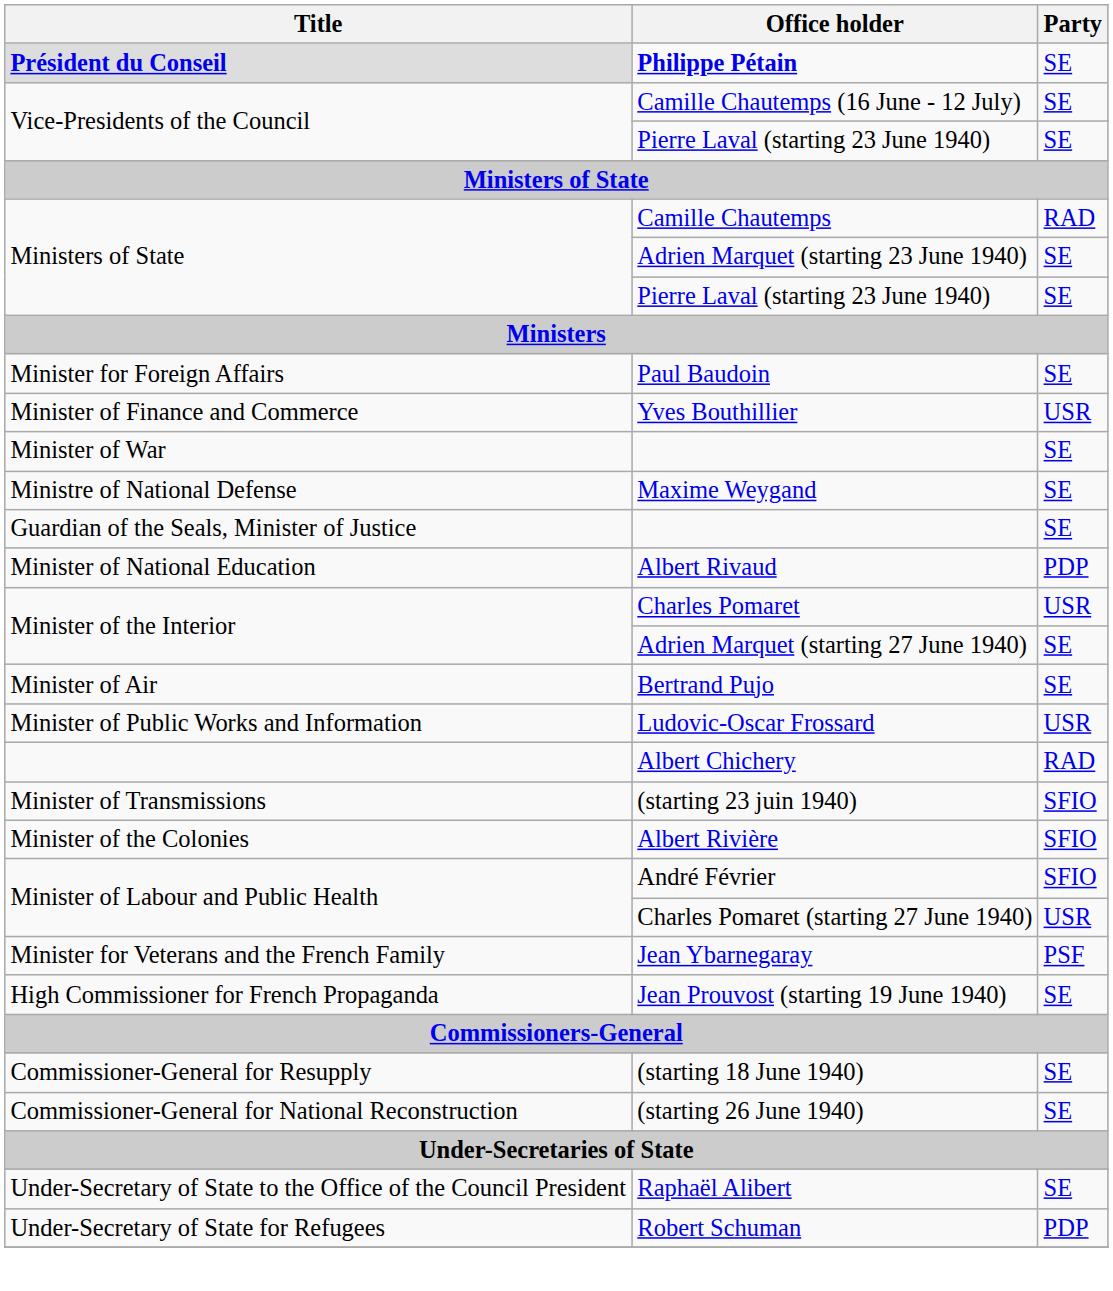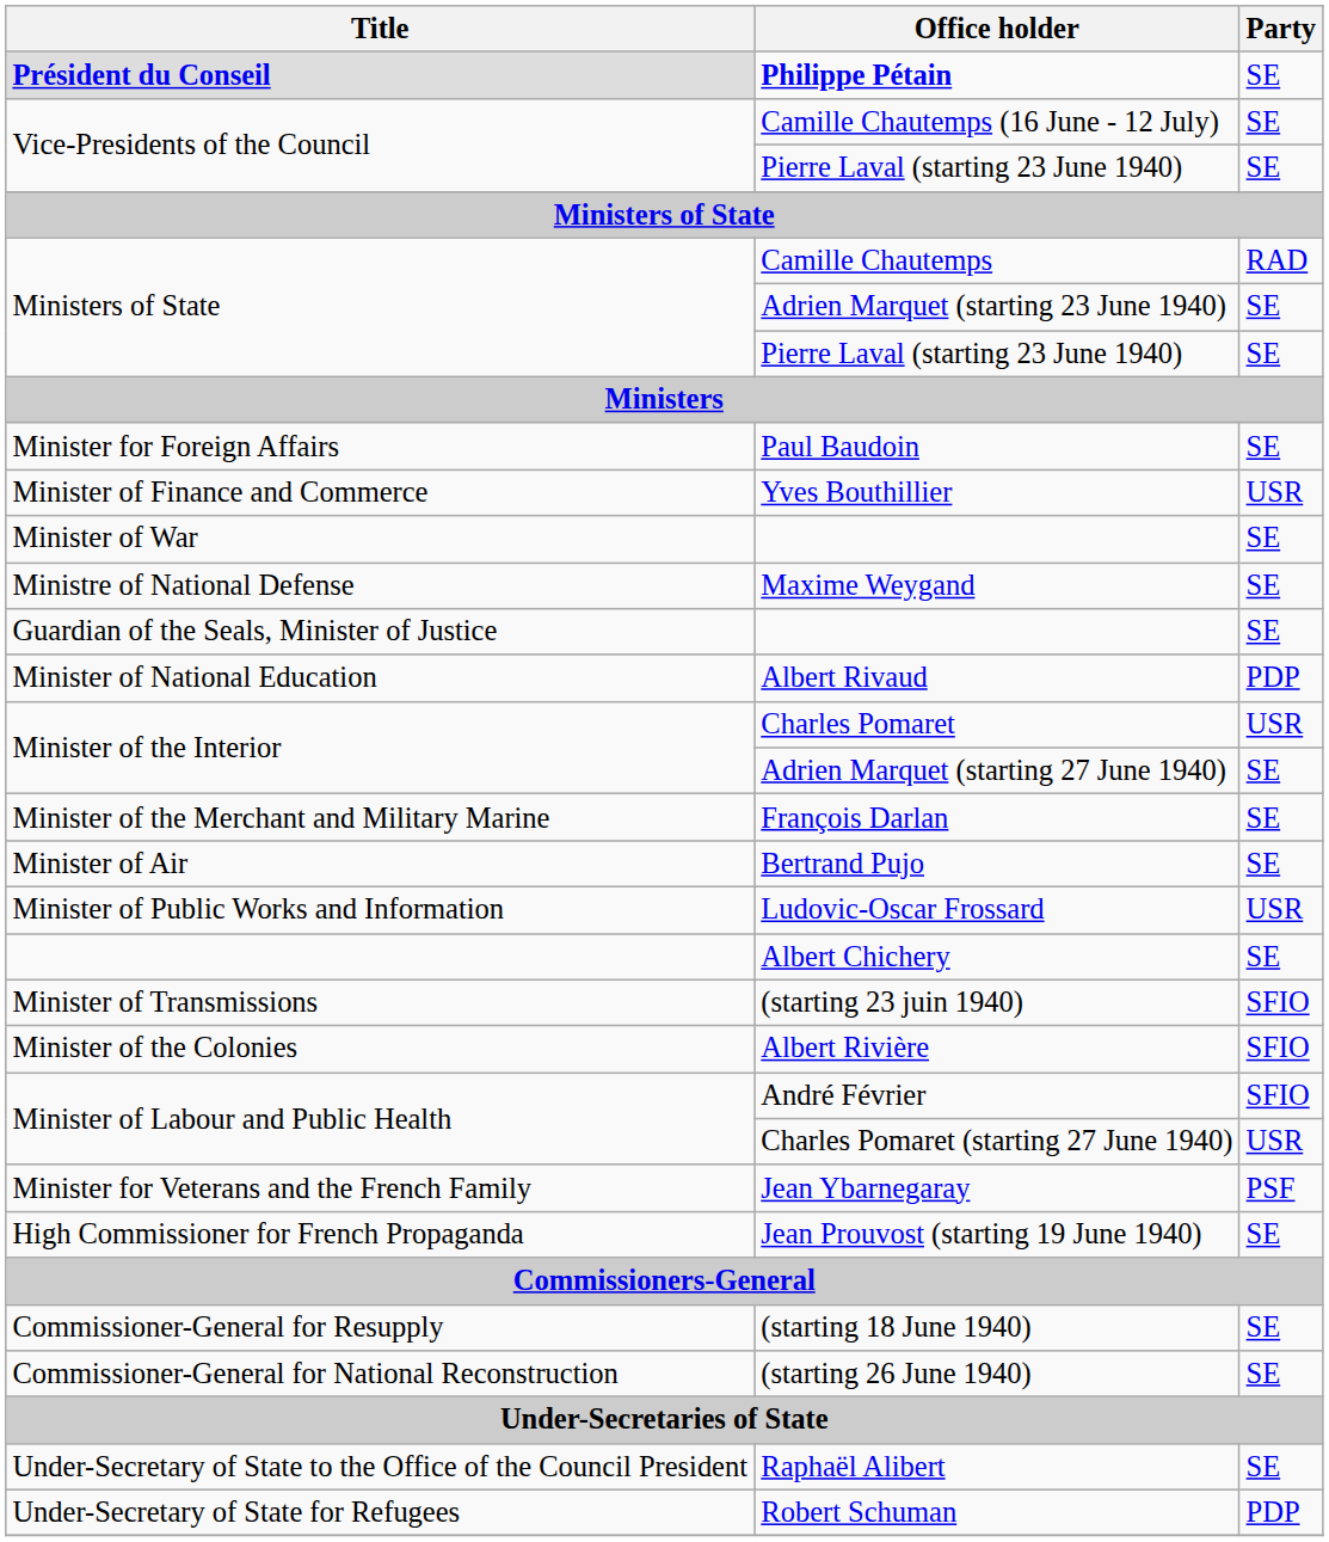+ row: Minister of the Merchant and Military Marine | François Darlan | SE
Albert Chichery | Party: RAD -> SE
